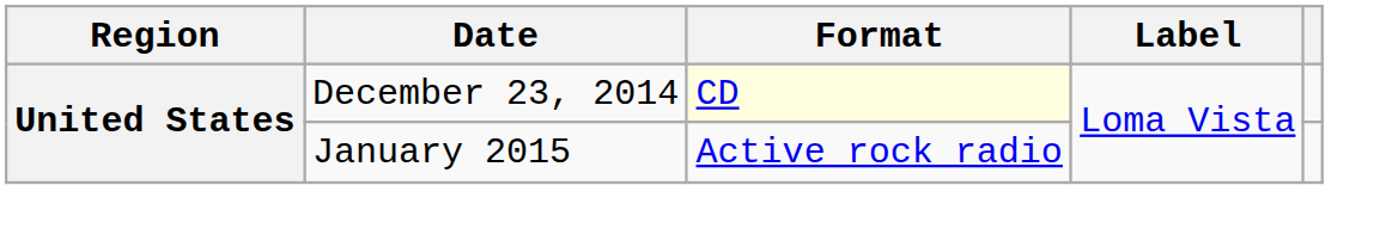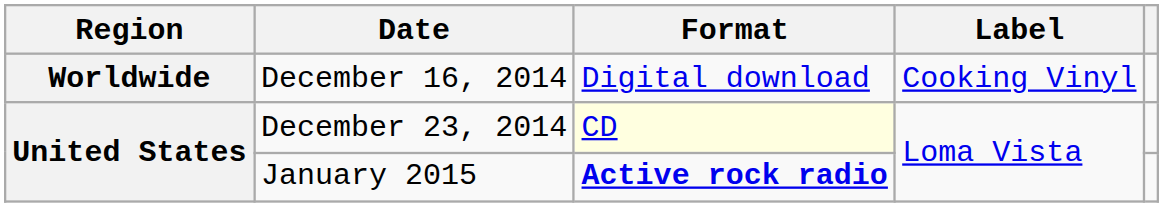+ row: Worldwide | December 16, 2014 | Digital download | Cooking Vinyl
January 2015 | Format: normal -> bold
